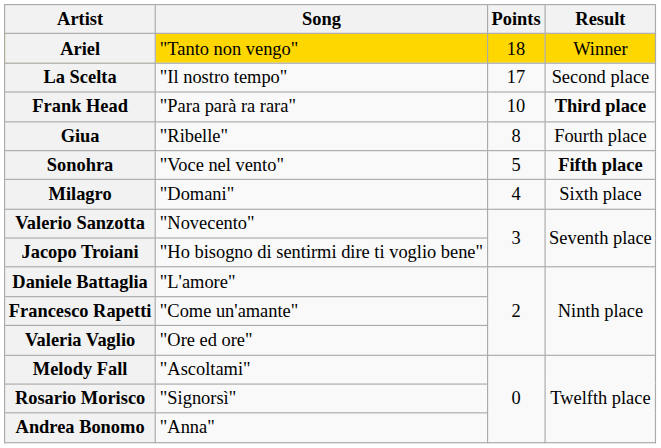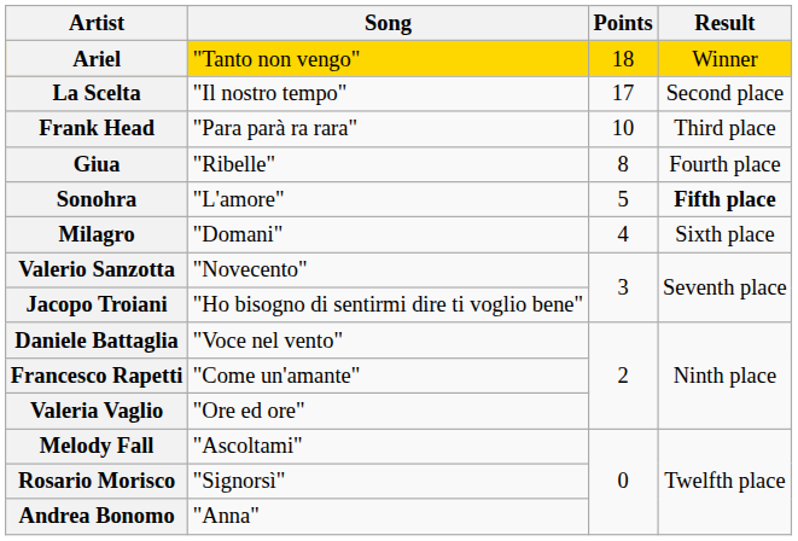Frank Head | Result: bold -> normal
Sonohra | Song: "Voce nel vento" -> "L'amore"
Daniele Battaglia | Song: "L'amore" -> "Voce nel vento"
